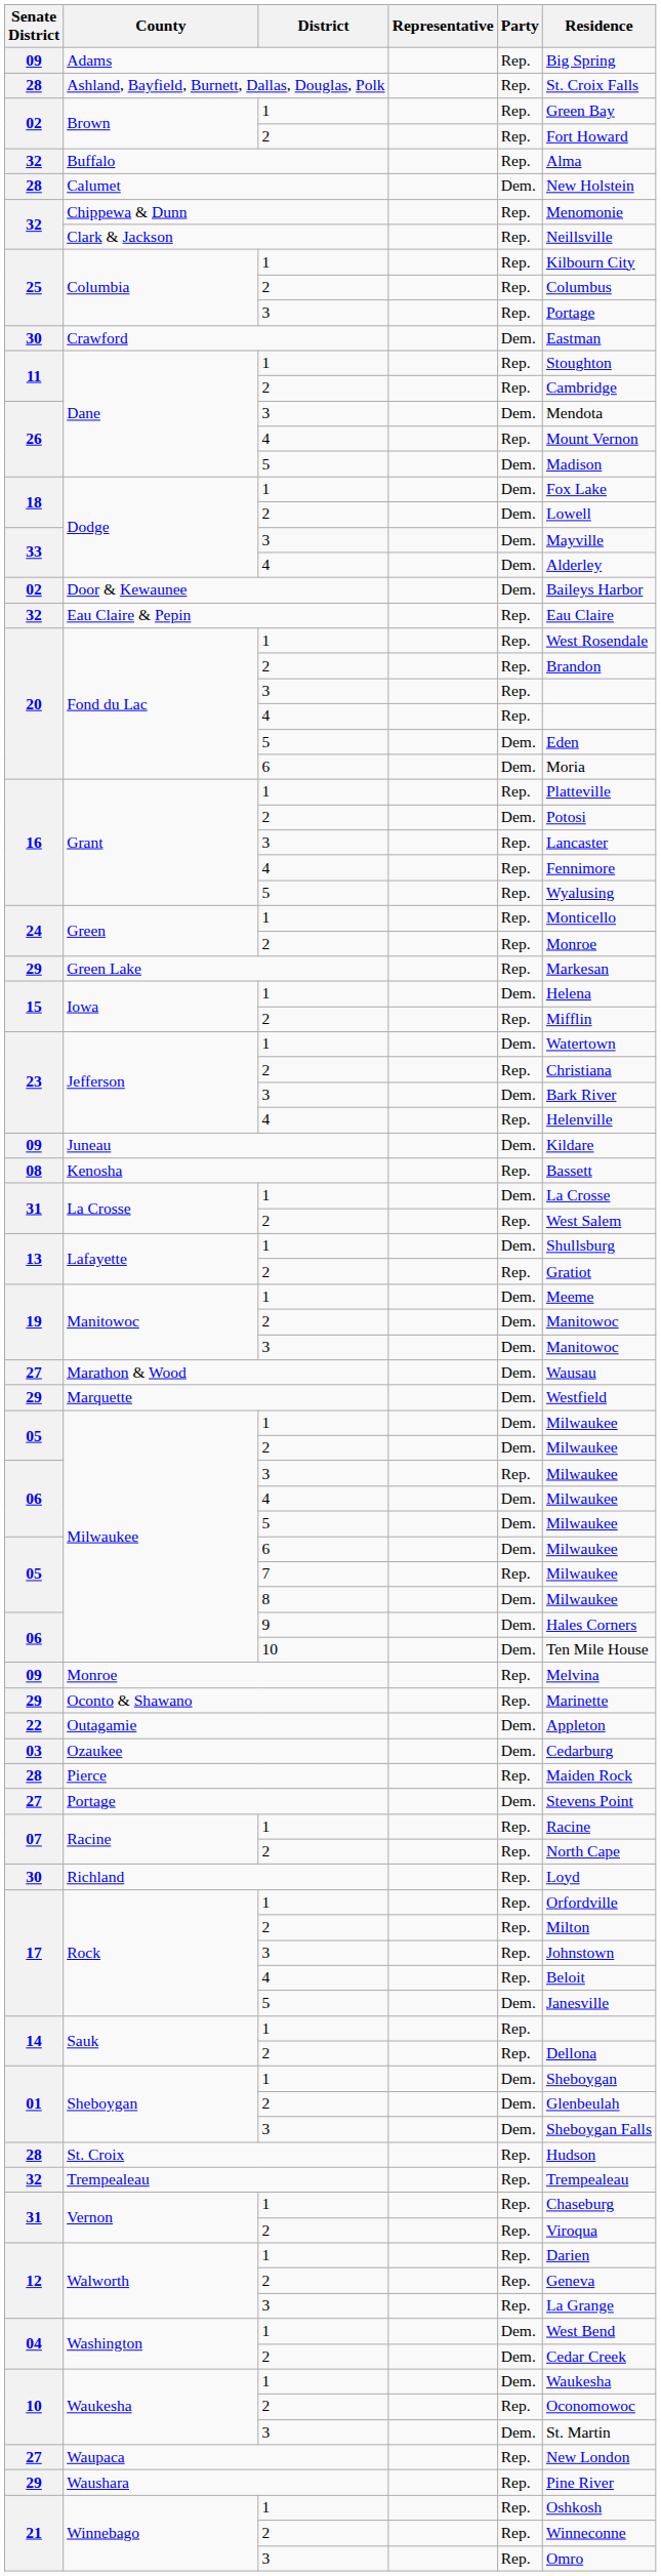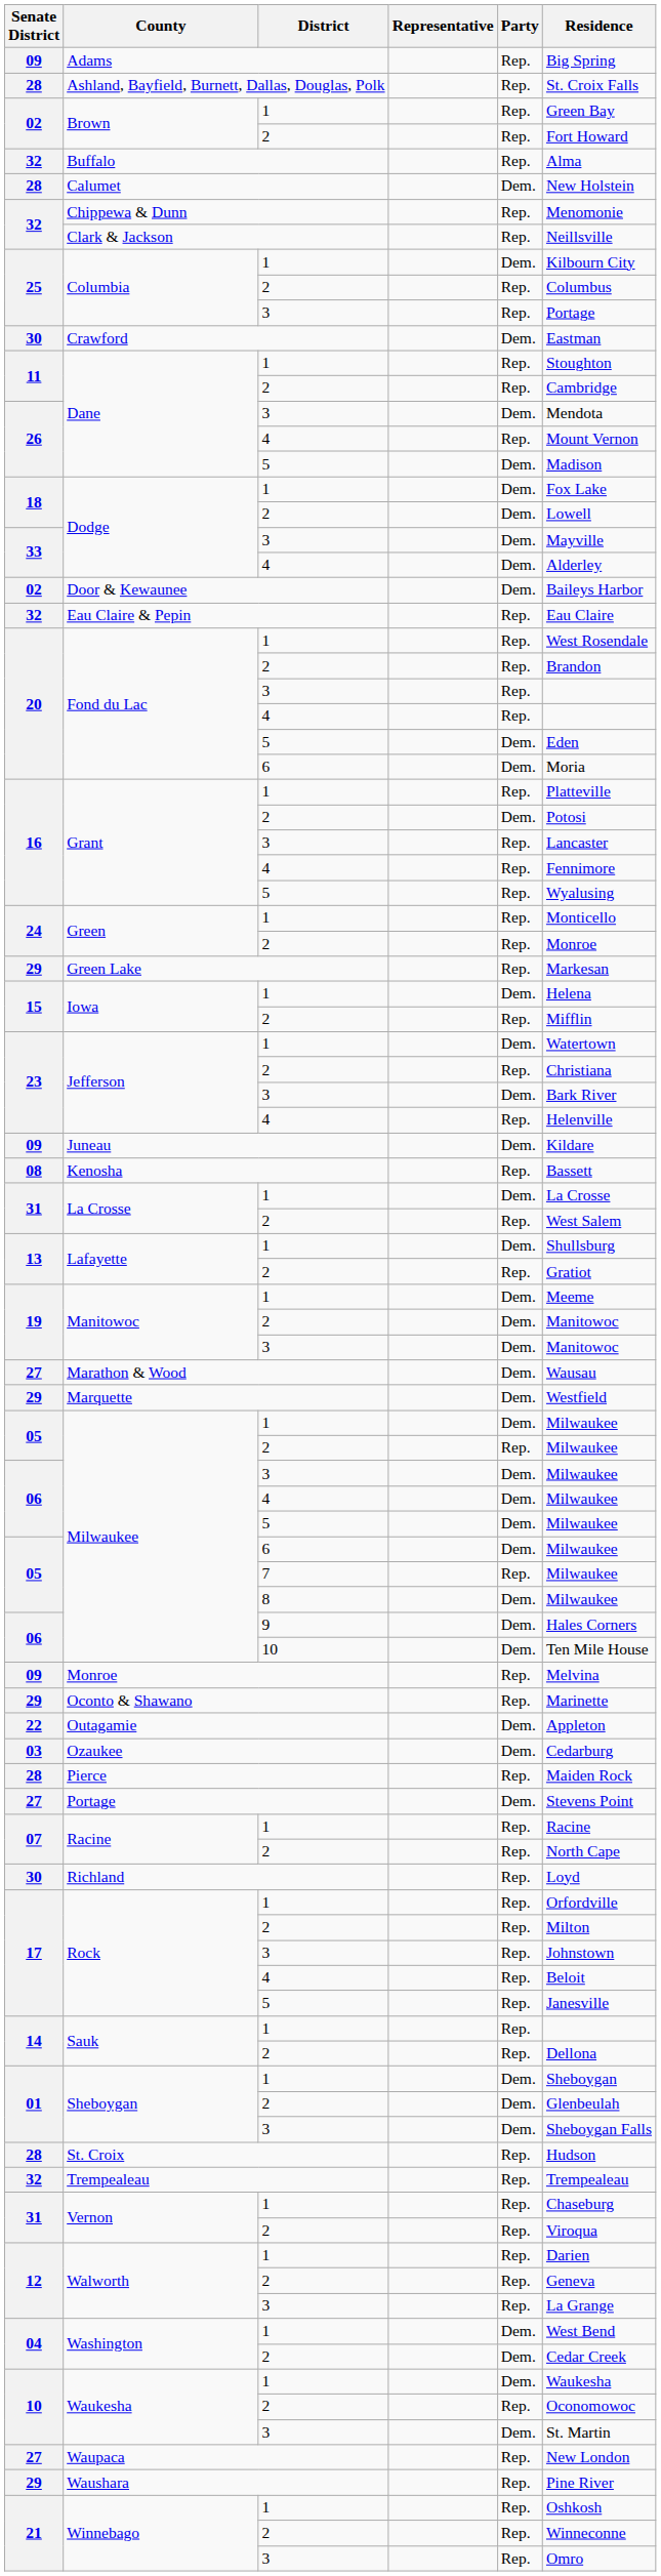Columbia / 1 | Party: Rep. -> Dem.
Milwaukee / 2 | Party: Dem. -> Rep.
Milwaukee / 3 | Party: Rep. -> Dem.
Rock / 5 | Party: Dem. -> Rep.
